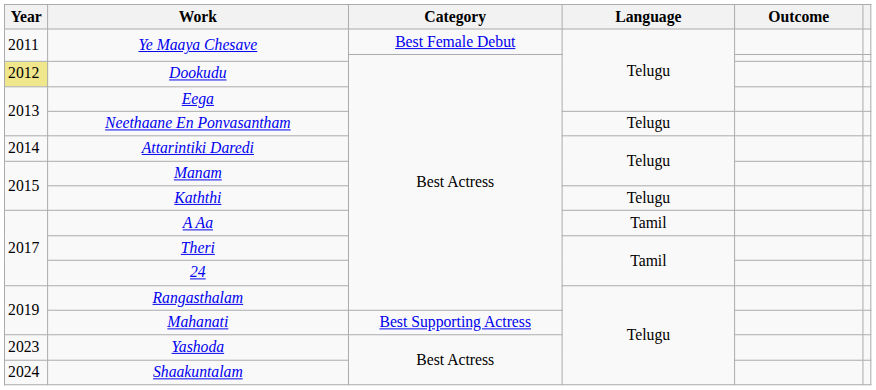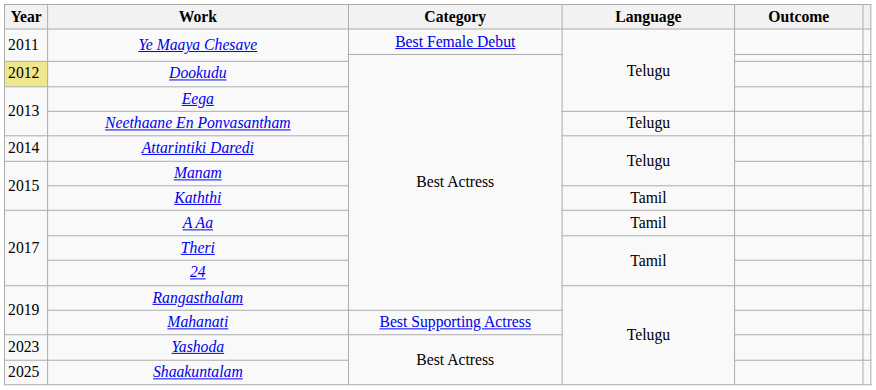Kaththi | Language: Telugu -> Tamil
Shaakuntalam | Year: 2024 -> 2025
